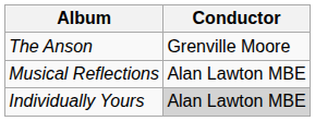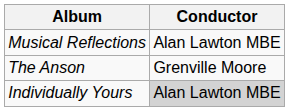rows swapped: The Anson <-> Musical Reflections
